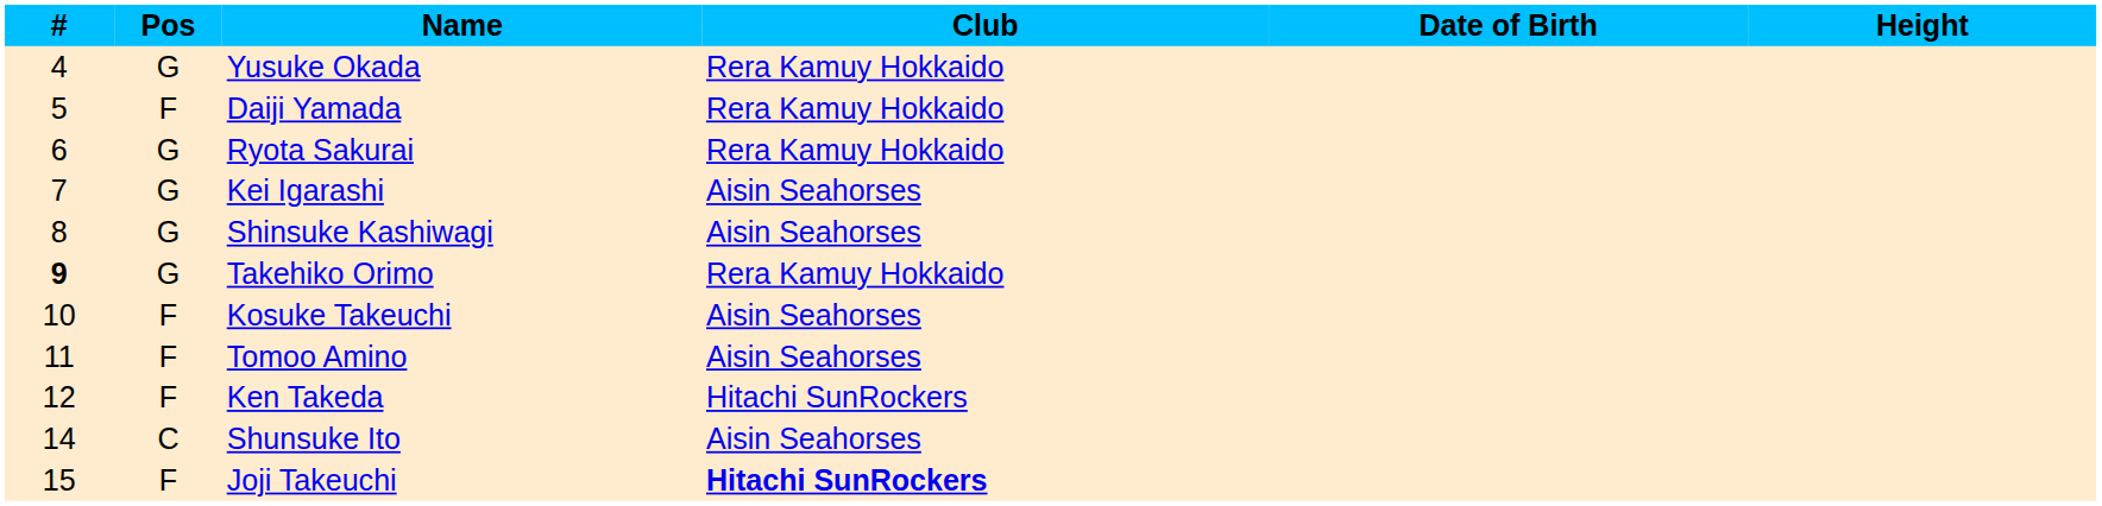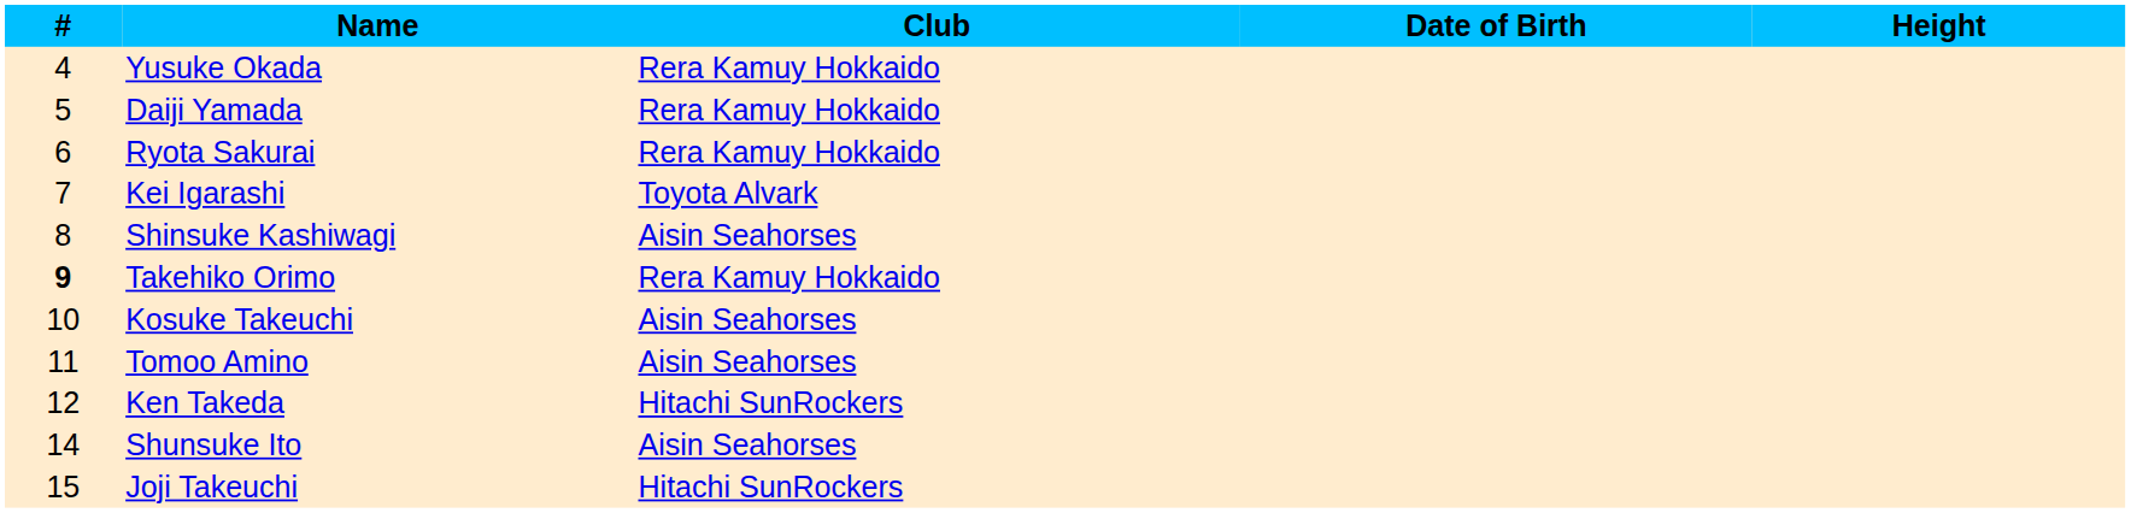- column: Pos | G | F | G | G | G | G | F | F | F | C | F
Kei Igarashi | Club: Aisin Seahorses -> Toyota Alvark
Joji Takeuchi | Club: bold -> normal
